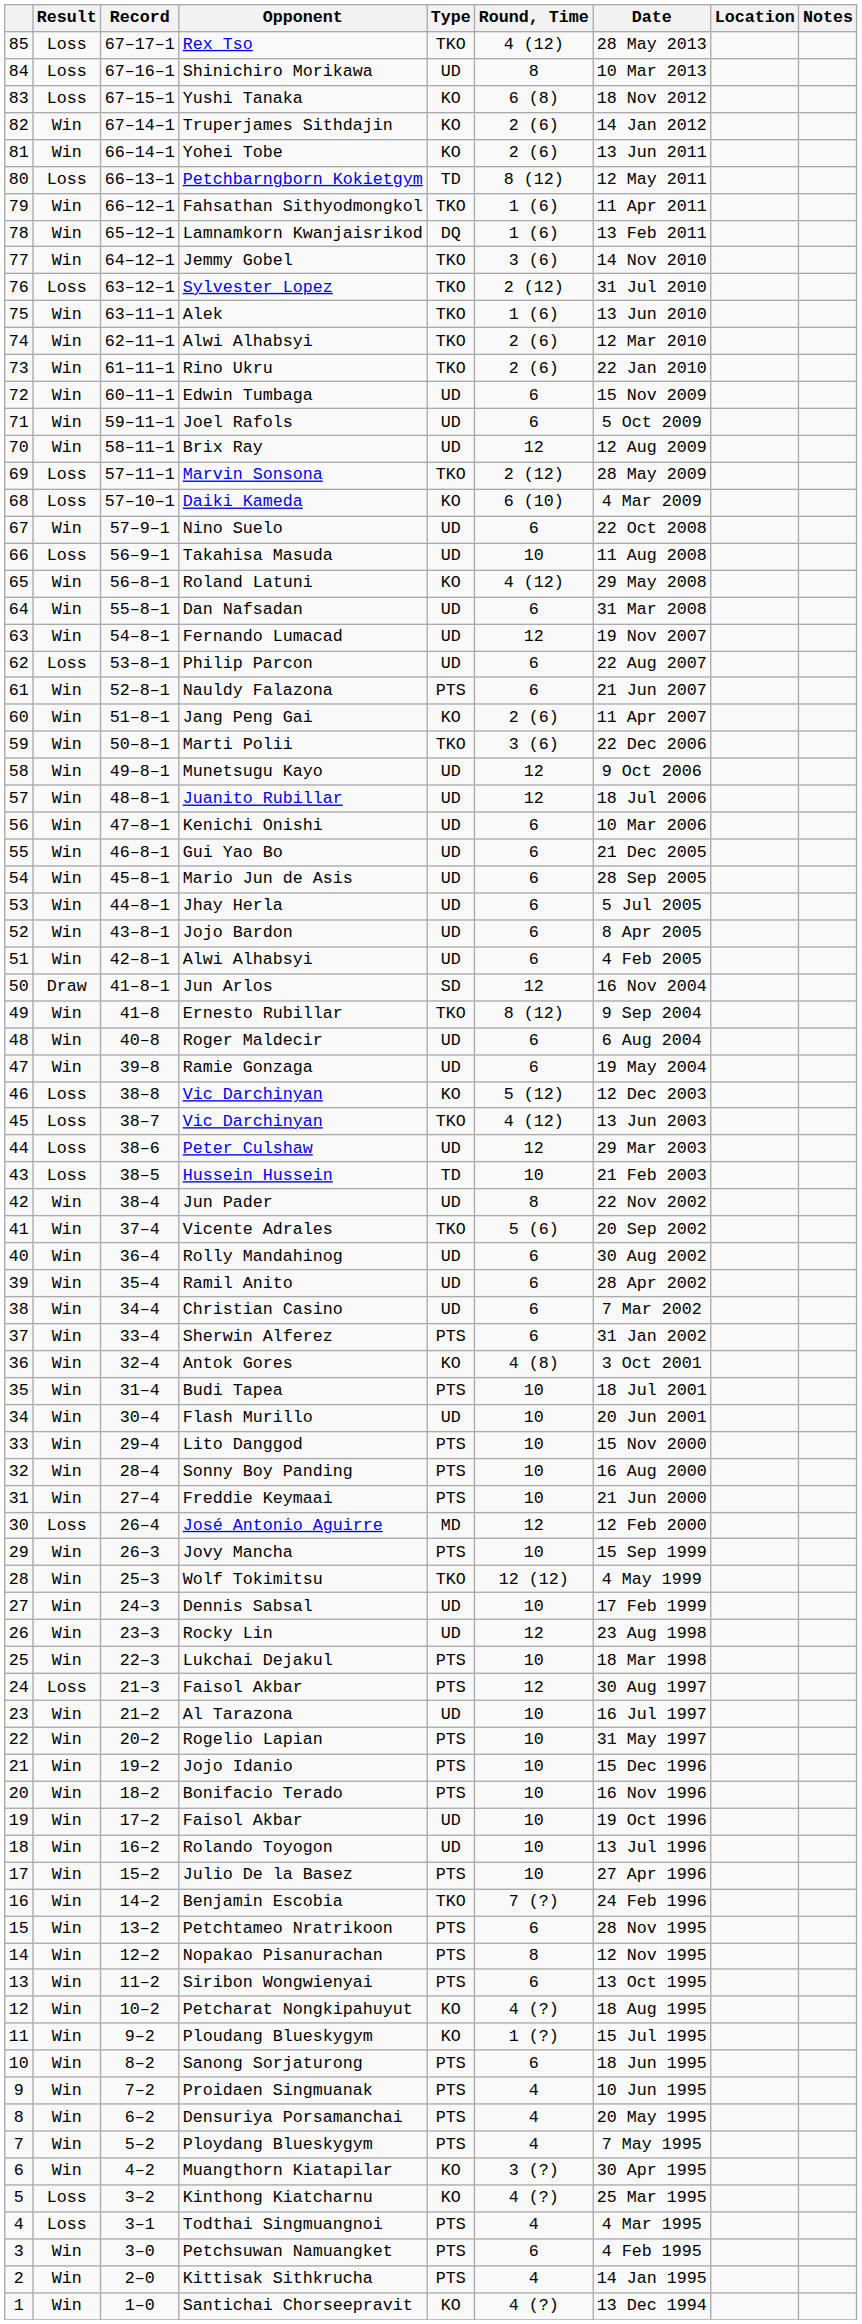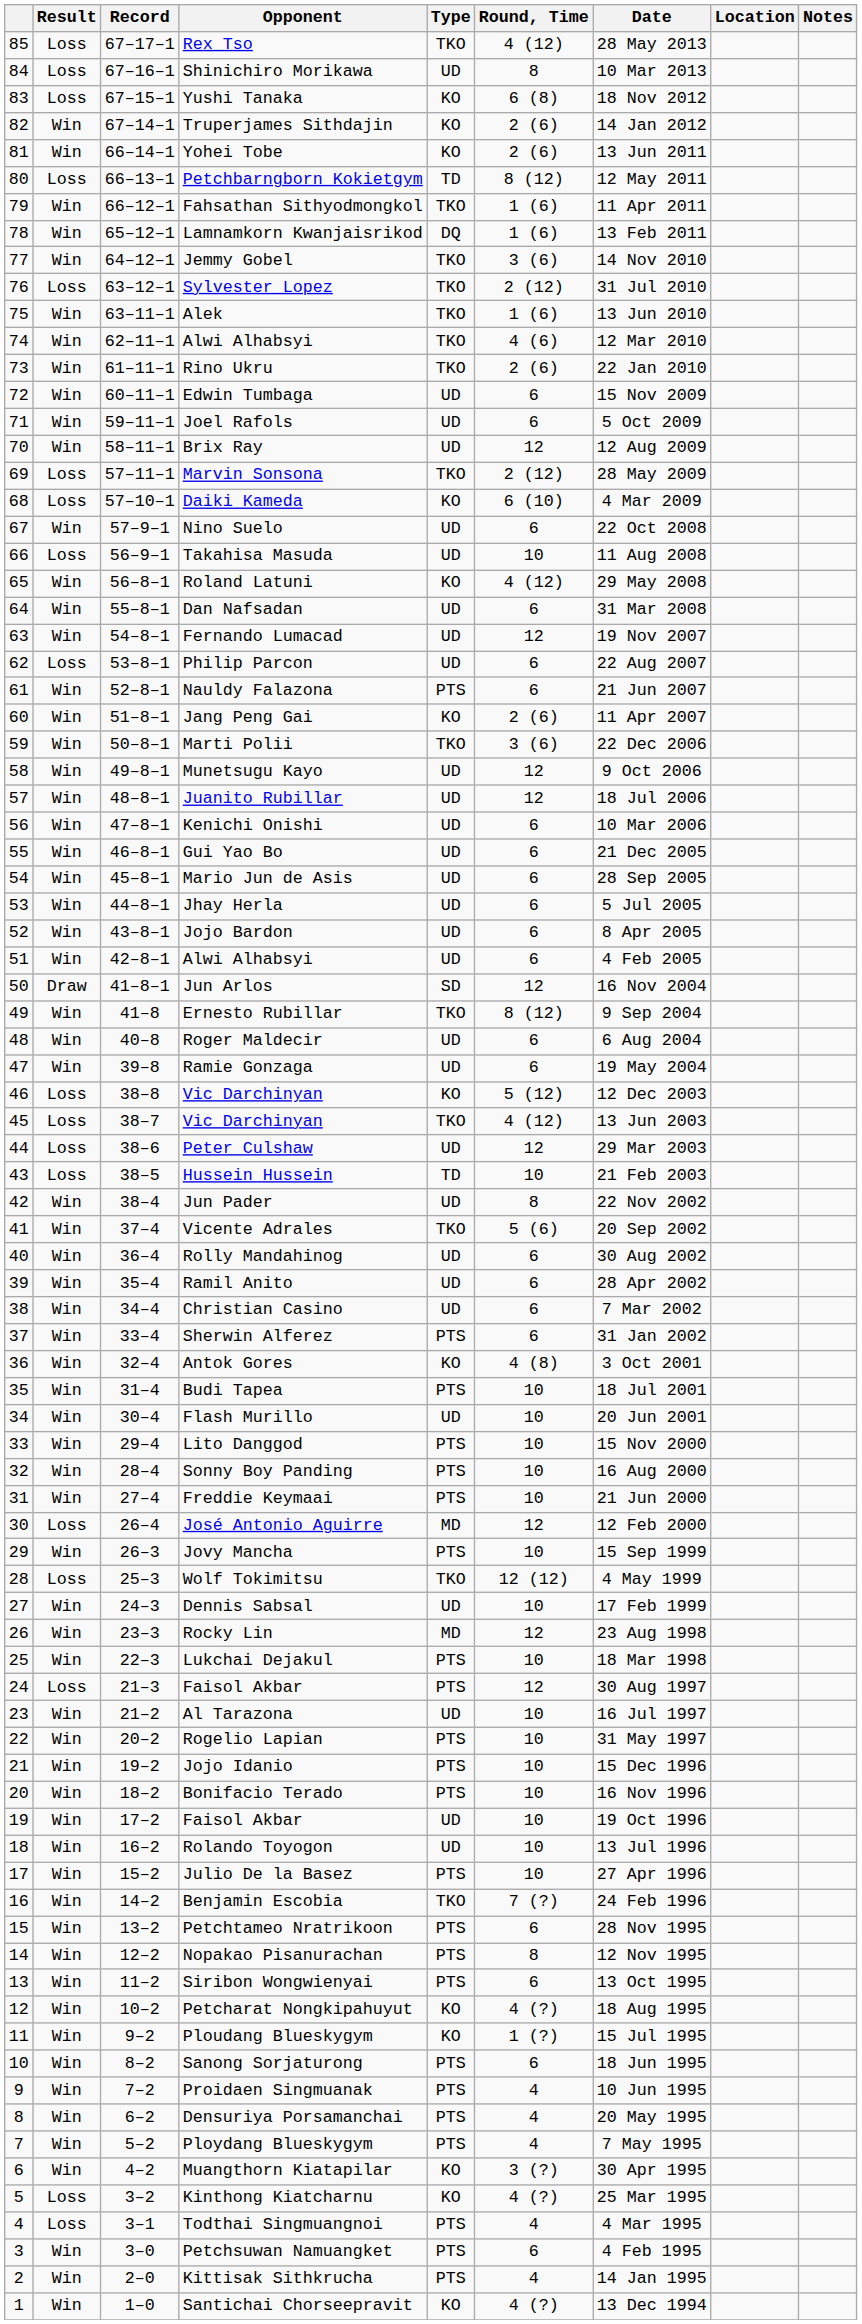74 / Alwi Alhabsyi | Round, Time: 2 (6) -> 4 (6)
Wolf Tokimitsu | Result: Win -> Loss
Rocky Lin | Type: UD -> MD
